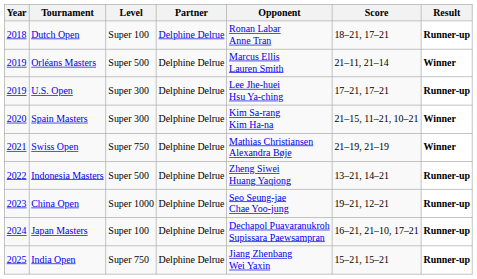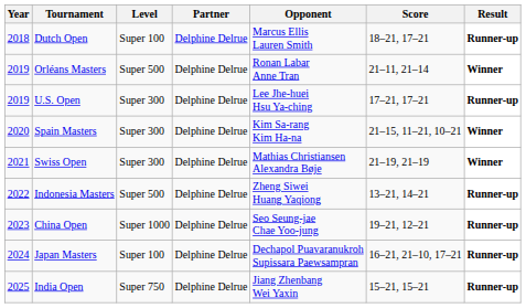Dutch Open | Opponent: Ronan Labar Anne Tran -> Marcus Ellis Lauren Smith
Orléans Masters | Opponent: Marcus Ellis Lauren Smith -> Ronan Labar Anne Tran
Swiss Open | Level: Super 750 -> Super 300
